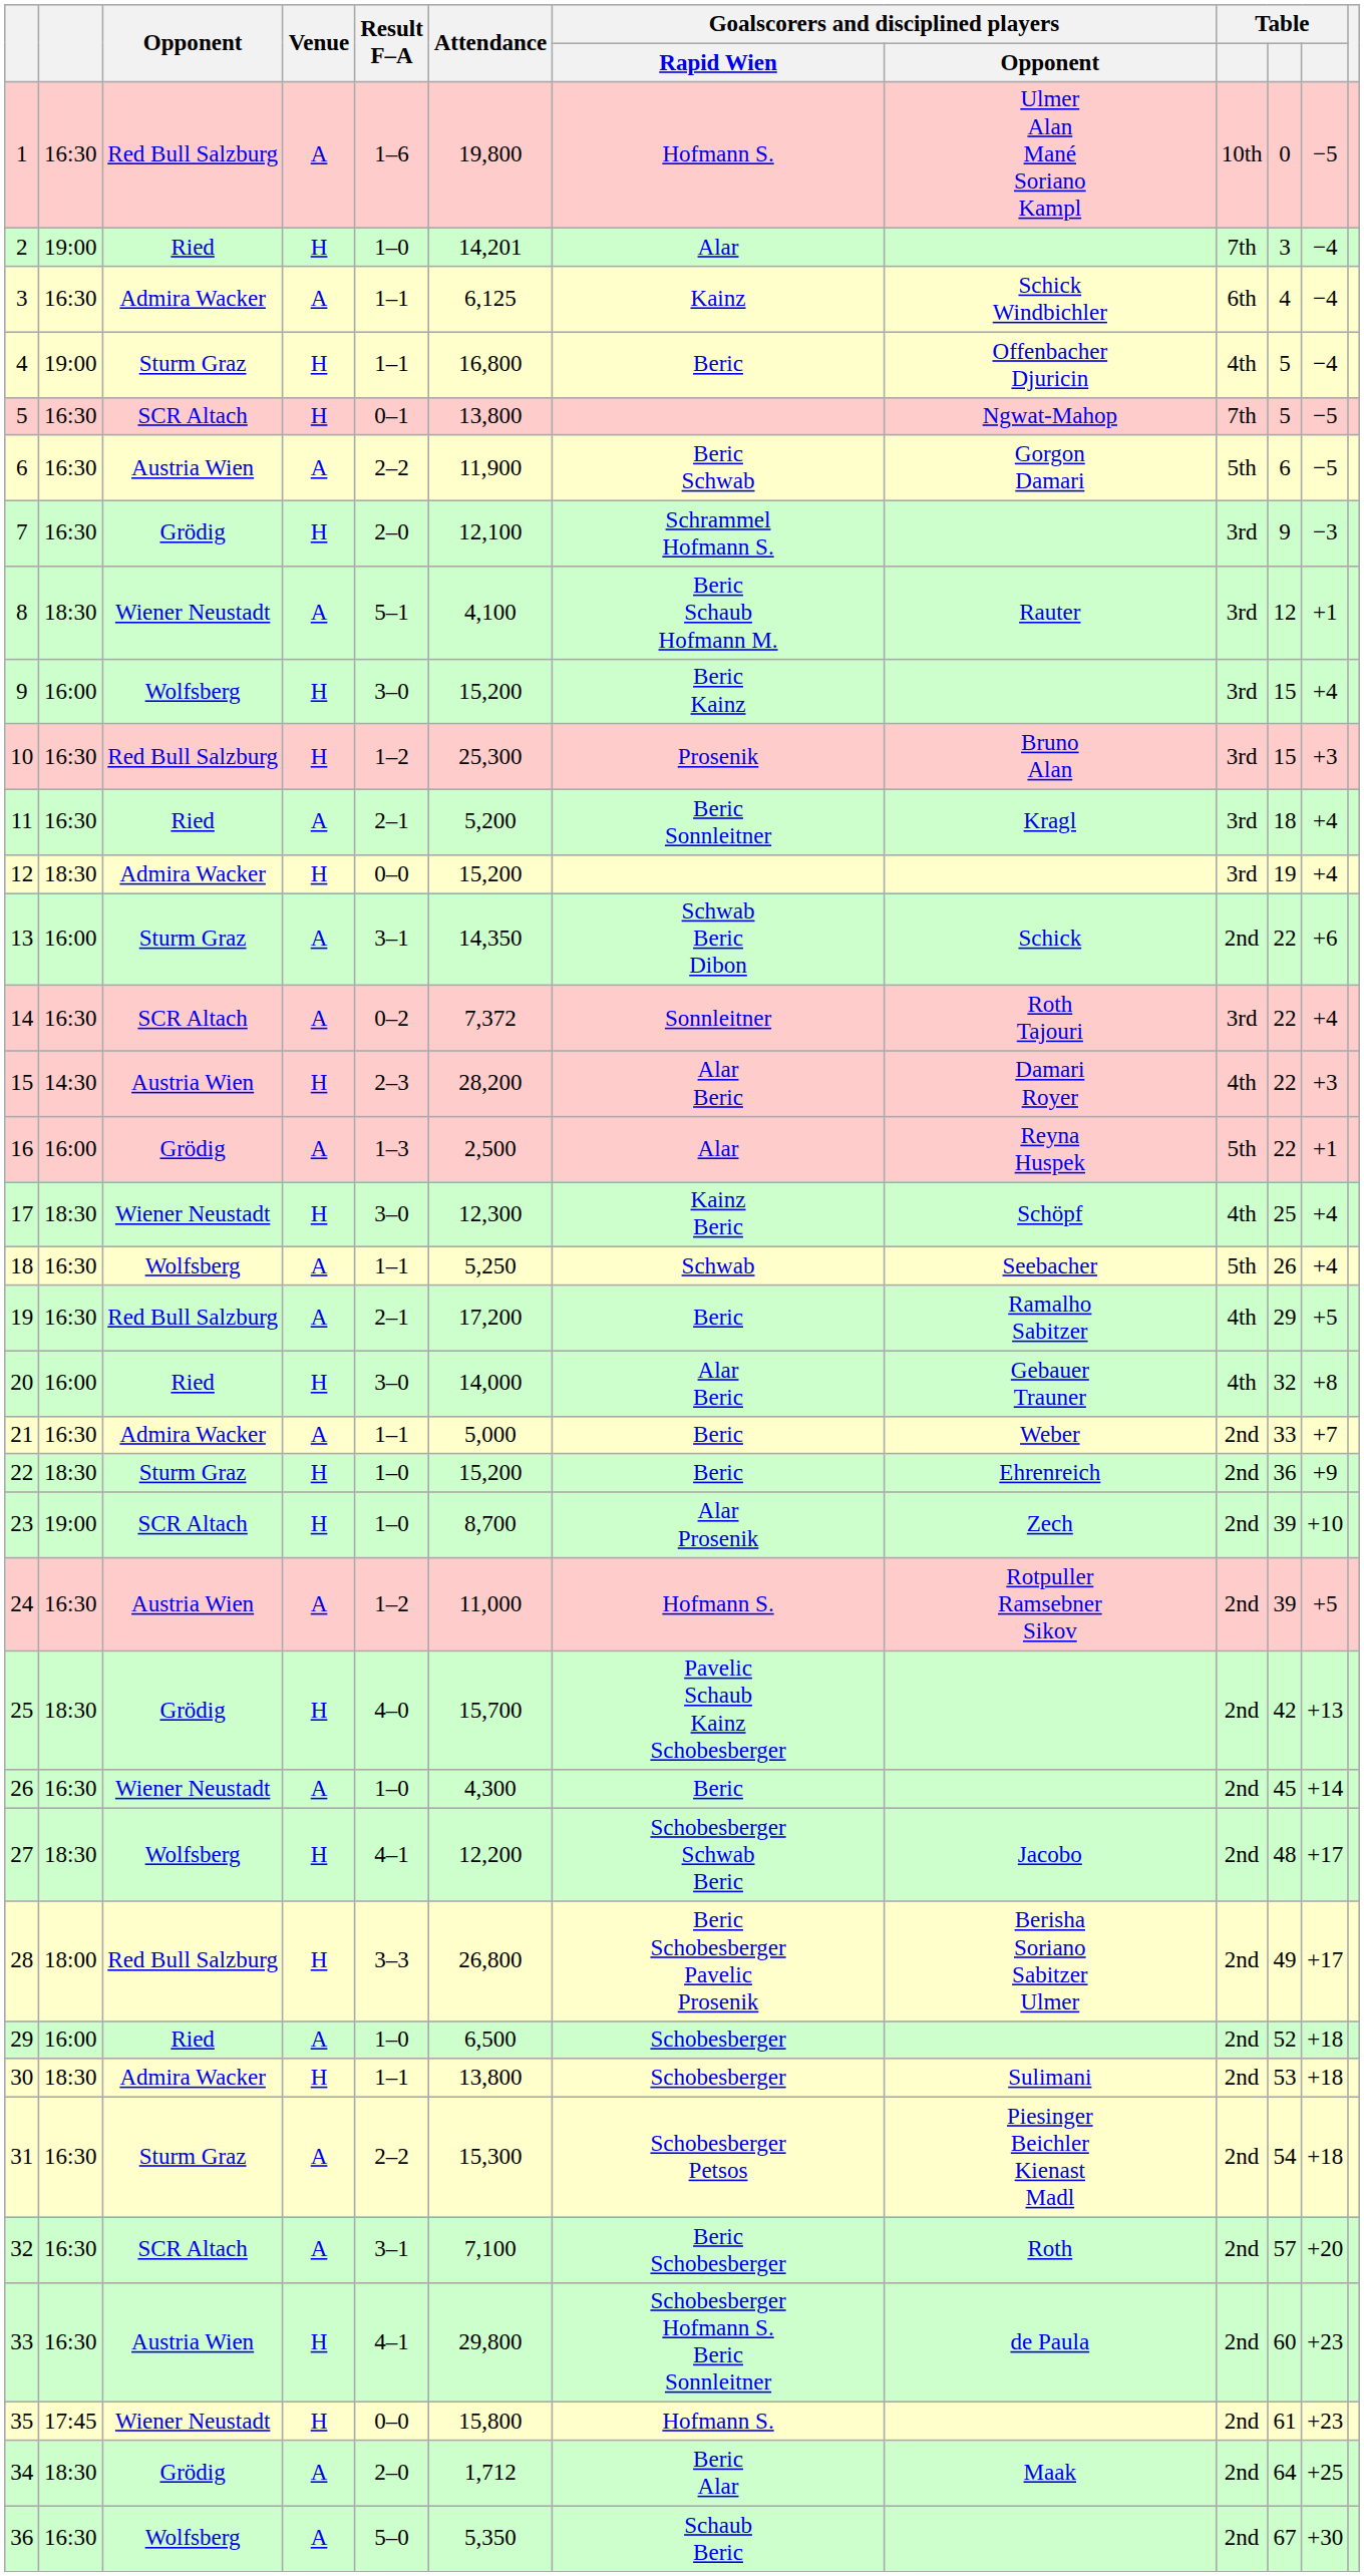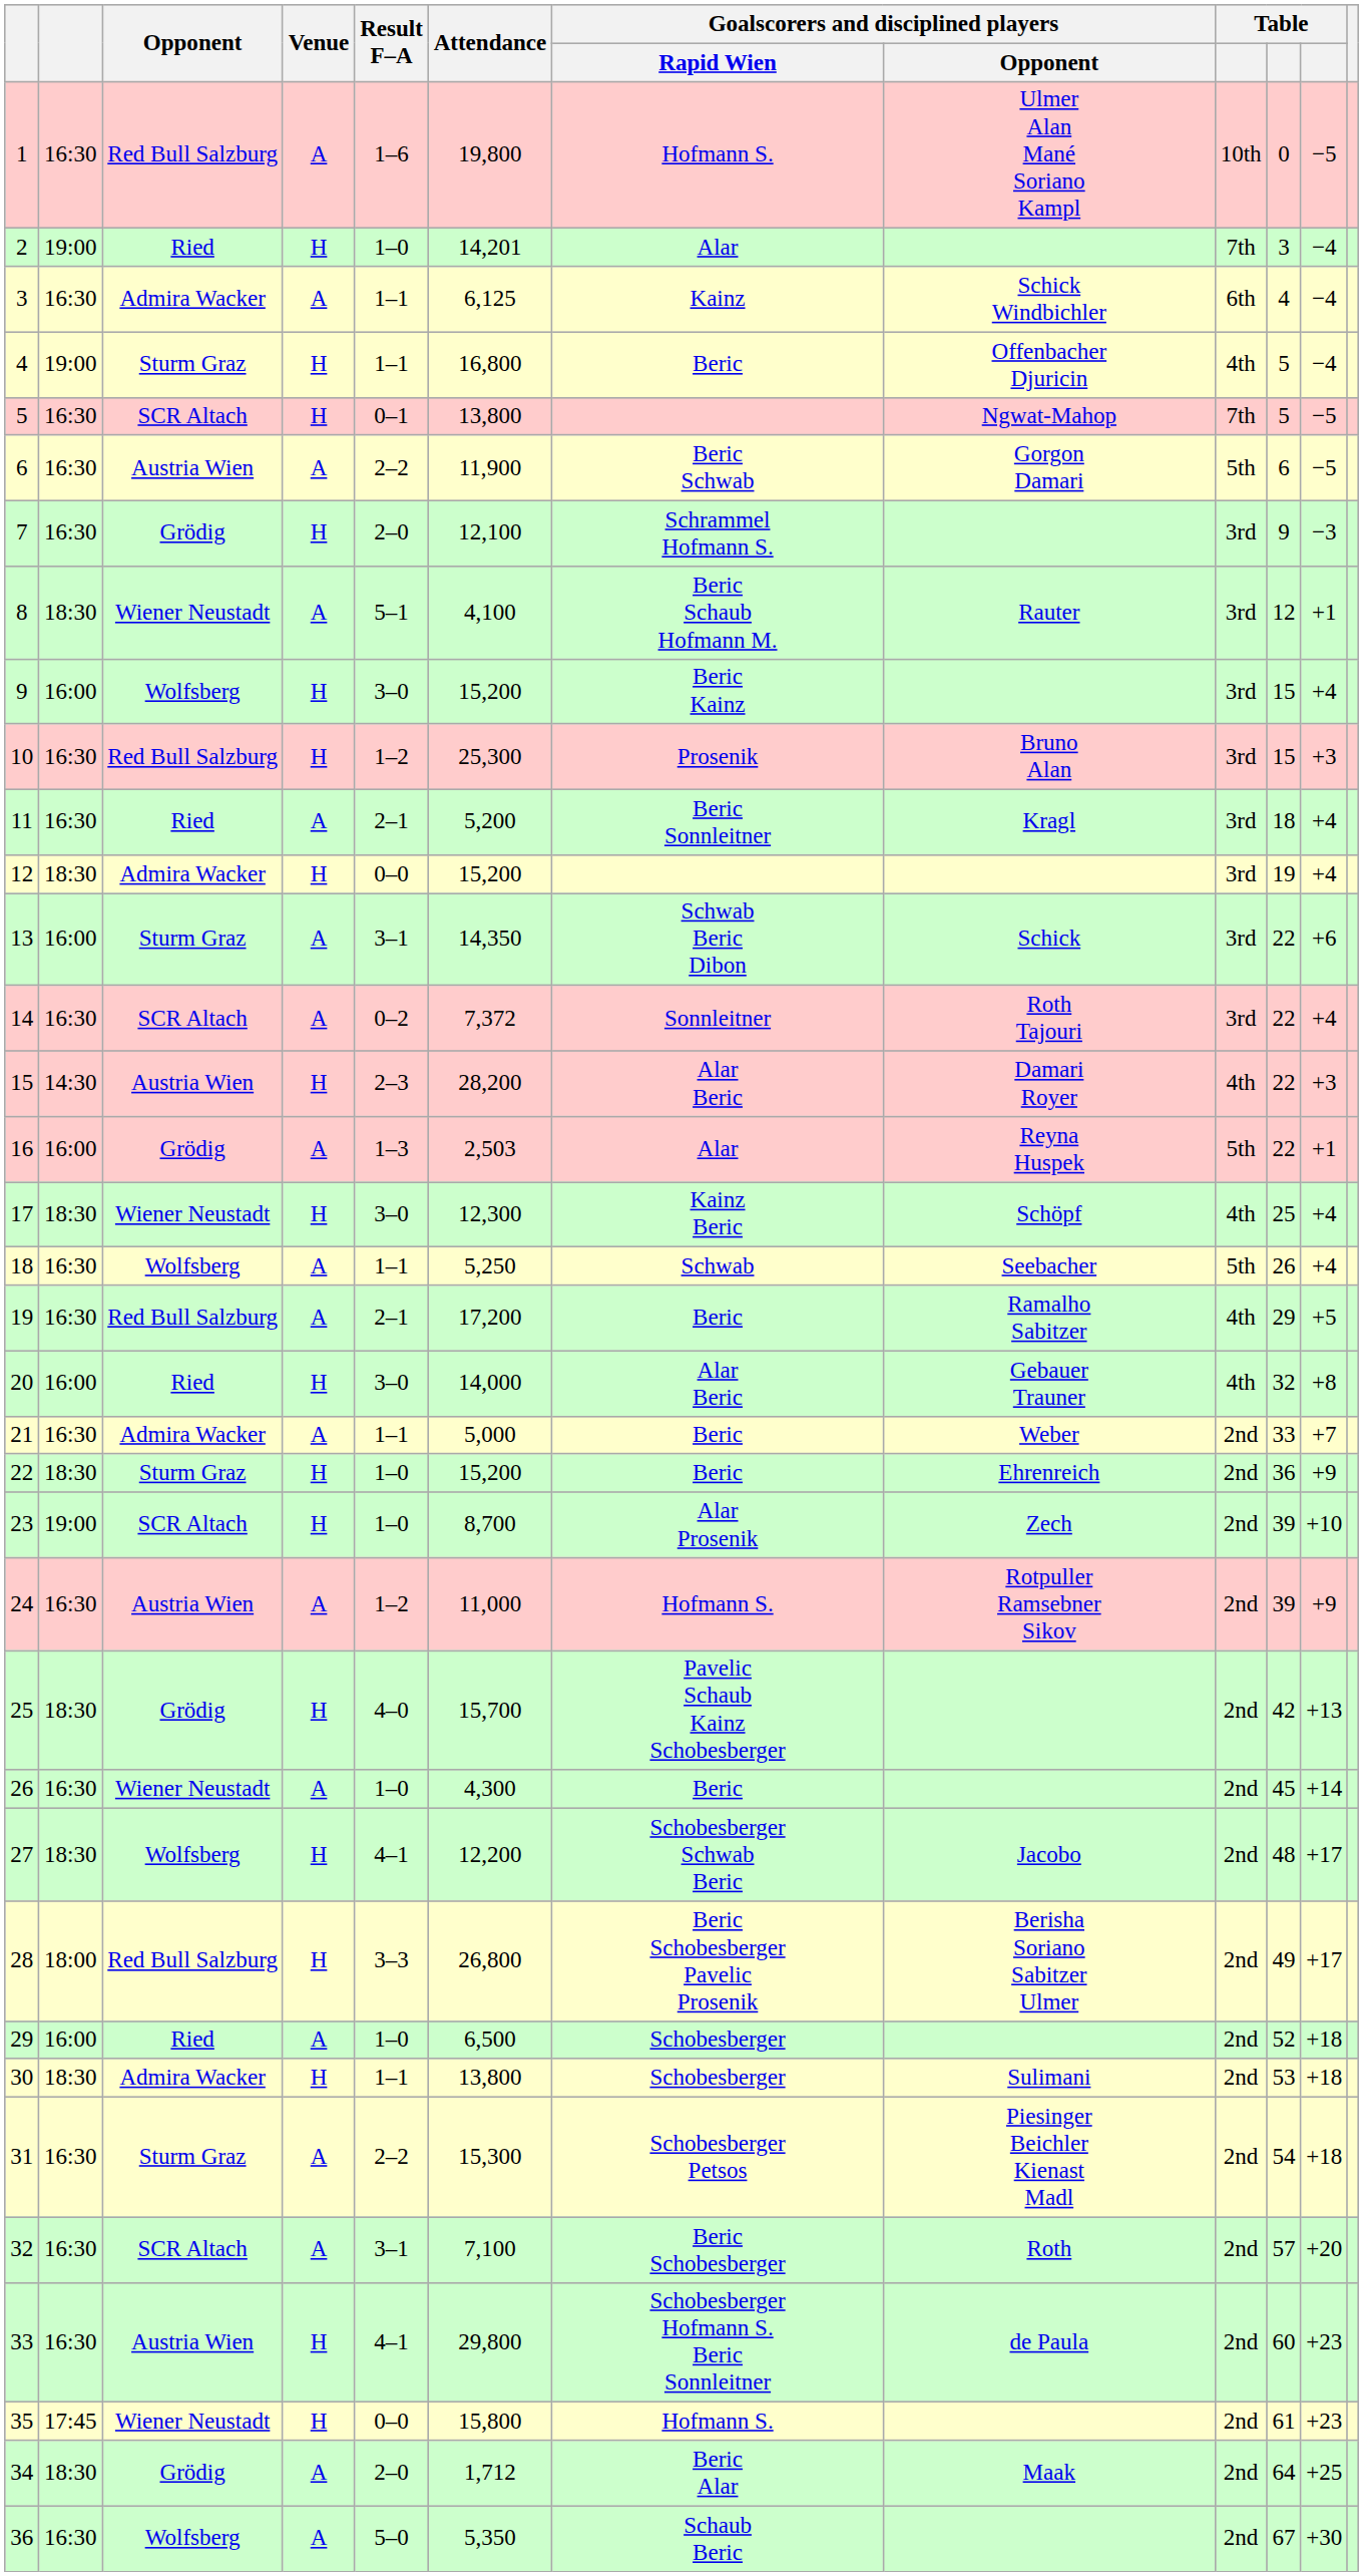13 | column 9: 2nd -> 3rd
16 | Attendance: 2,500 -> 2,503
24 | column 11: +5 -> +9
